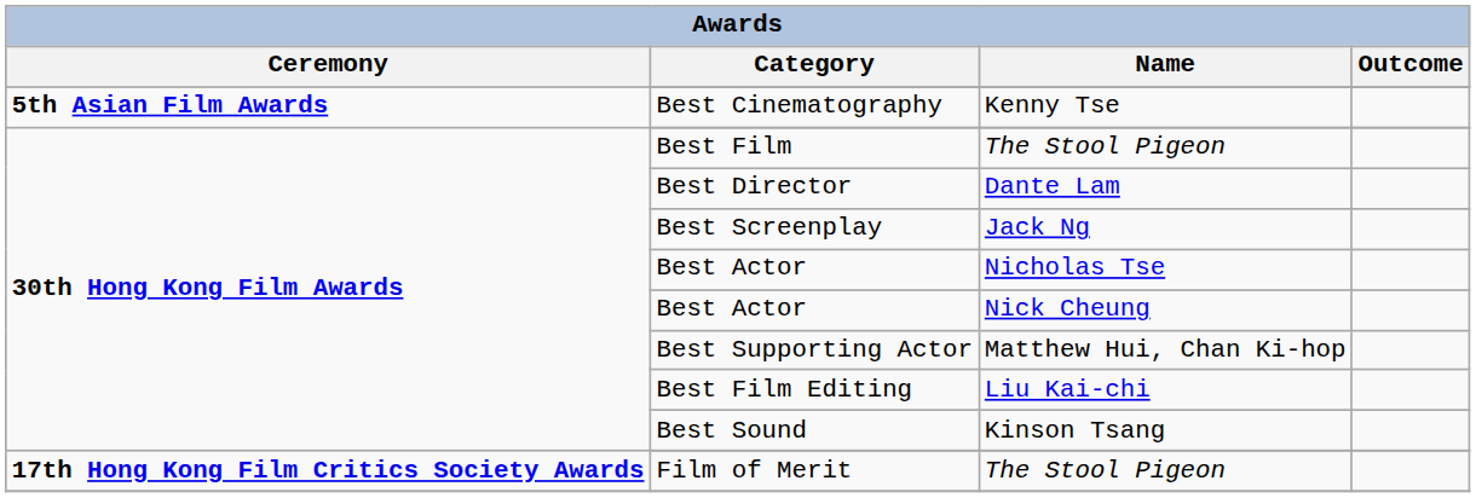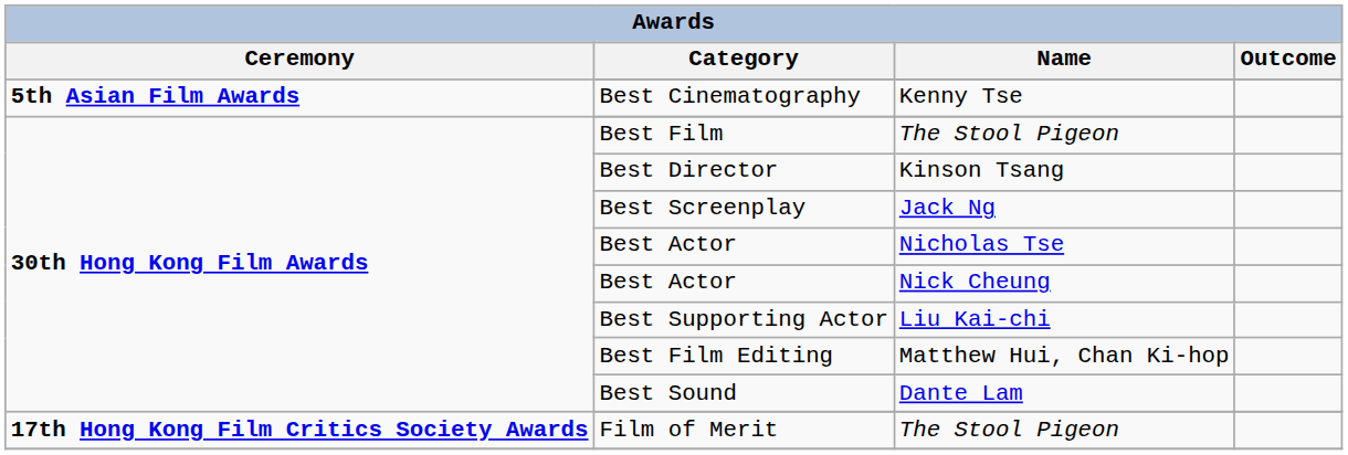Best Director | Name: Dante Lam -> Kinson Tsang
Best Supporting Actor | Name: Matthew Hui, Chan Ki-hop -> Liu Kai-chi
Best Film Editing | Name: Liu Kai-chi -> Matthew Hui, Chan Ki-hop
Best Sound | Name: Kinson Tsang -> Dante Lam
